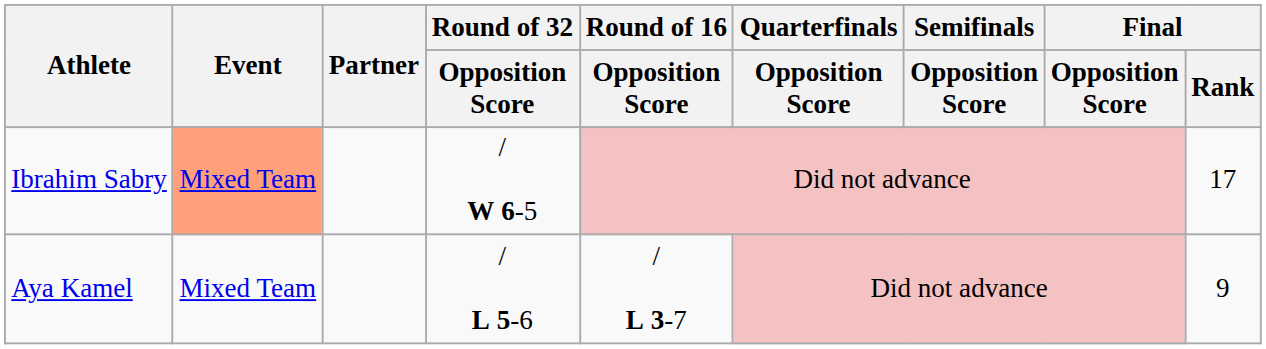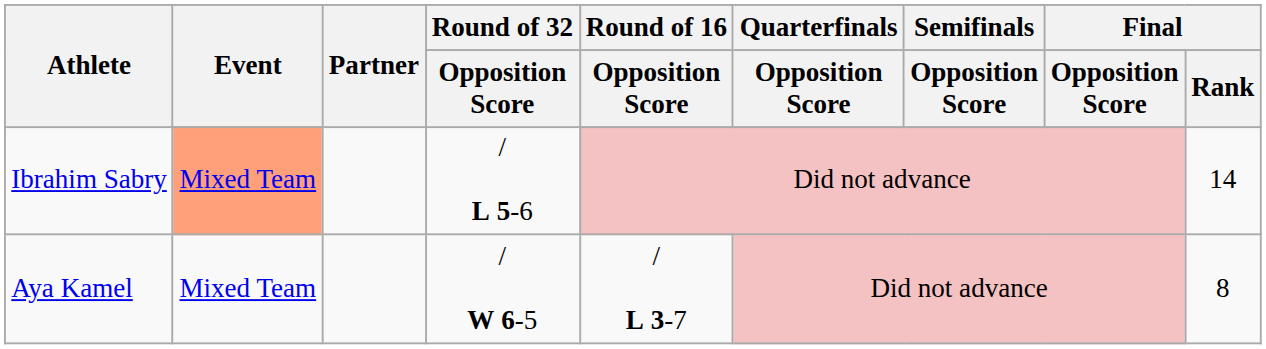Ibrahim Sabry | Round of 32 / Opposition Score: / W 6-5 -> / L 5-6
Ibrahim Sabry | Final / Rank: 17 -> 14
Aya Kamel | Round of 32 / Opposition Score: / L 5-6 -> / W 6-5
Aya Kamel | Final / Rank: 9 -> 8
